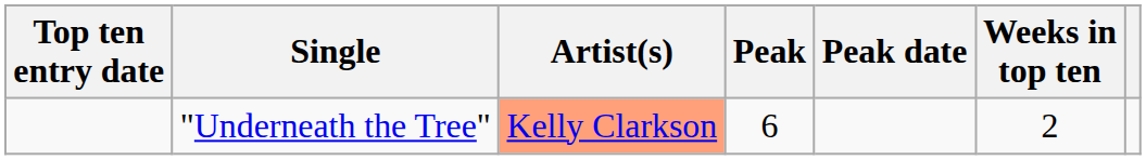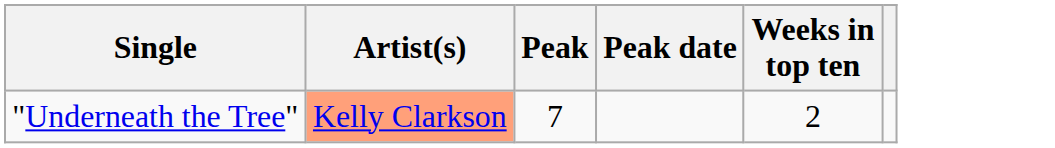- column: Top ten entry date
"Underneath the Tree" | Peak: 6 -> 7
